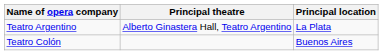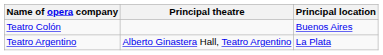rows swapped: Teatro Colón <-> Teatro Argentino
